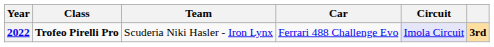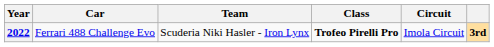columns swapped: Class <-> Car
2022 | Circuit: lavender background -> no background
